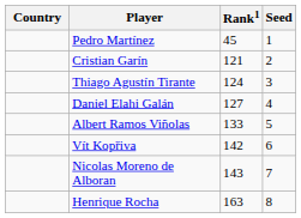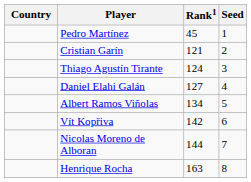Albert Ramos Viñolas | Rank1: 133 -> 134
Nicolas Moreno de Alboran | Rank1: 143 -> 144
